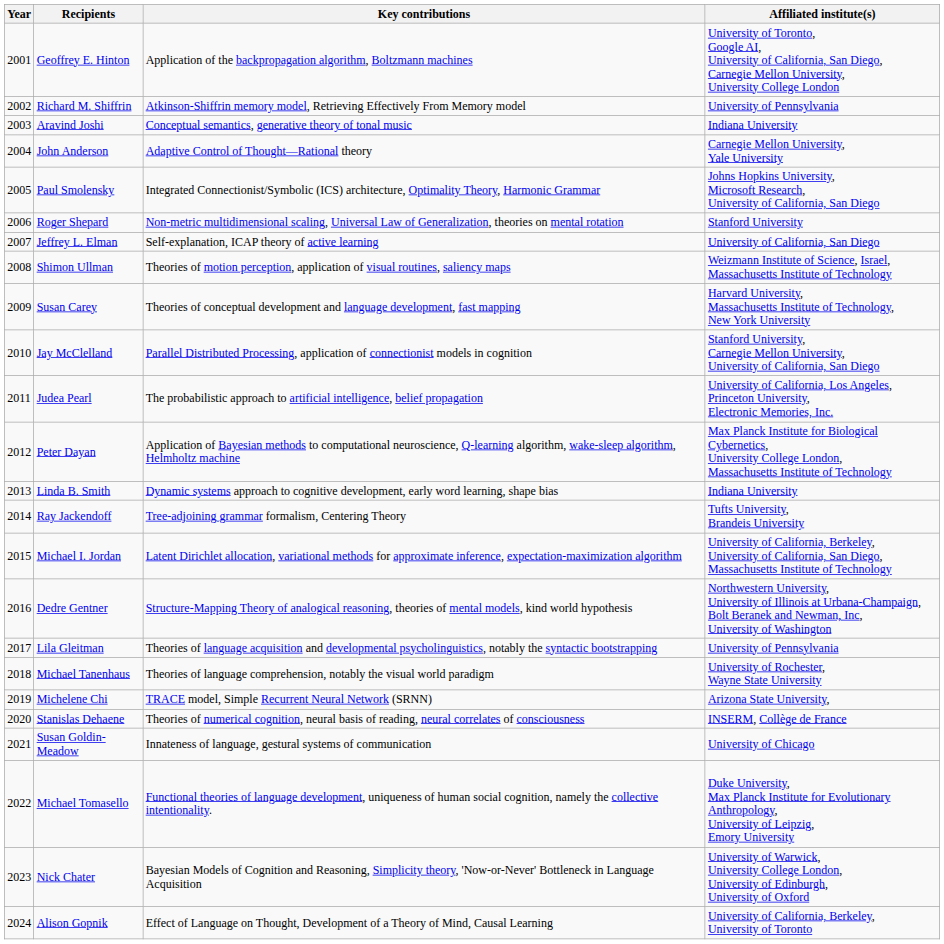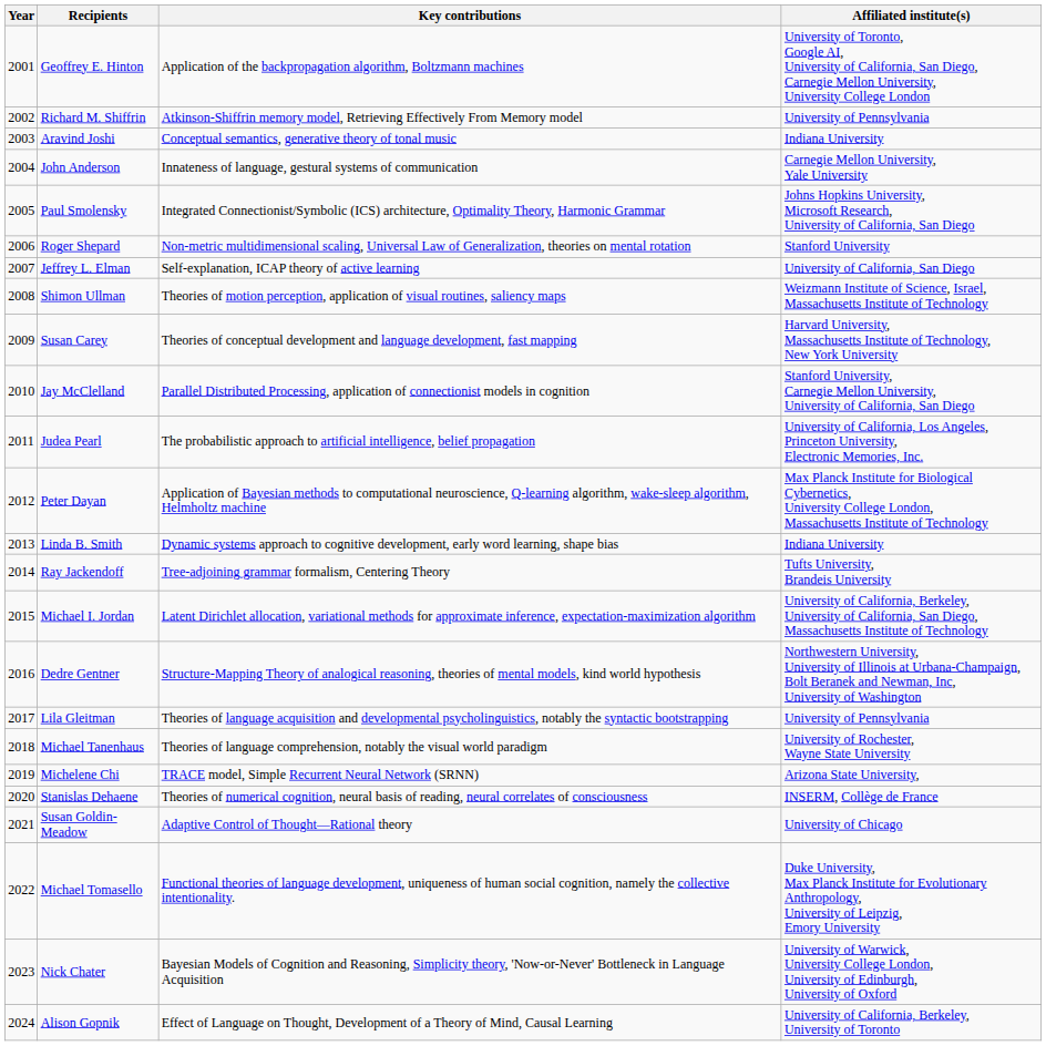John Anderson | Key contributions: Adaptive Control of Thought—Rational theory -> Innateness of language, gestural systems of communication
Susan Goldin-Meadow | Key contributions: Innateness of language, gestural systems of communication -> Adaptive Control of Thought—Rational theory
